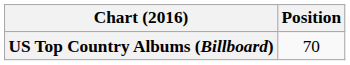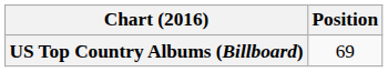US Top Country Albums (Billboard) | Position: 70 -> 69
